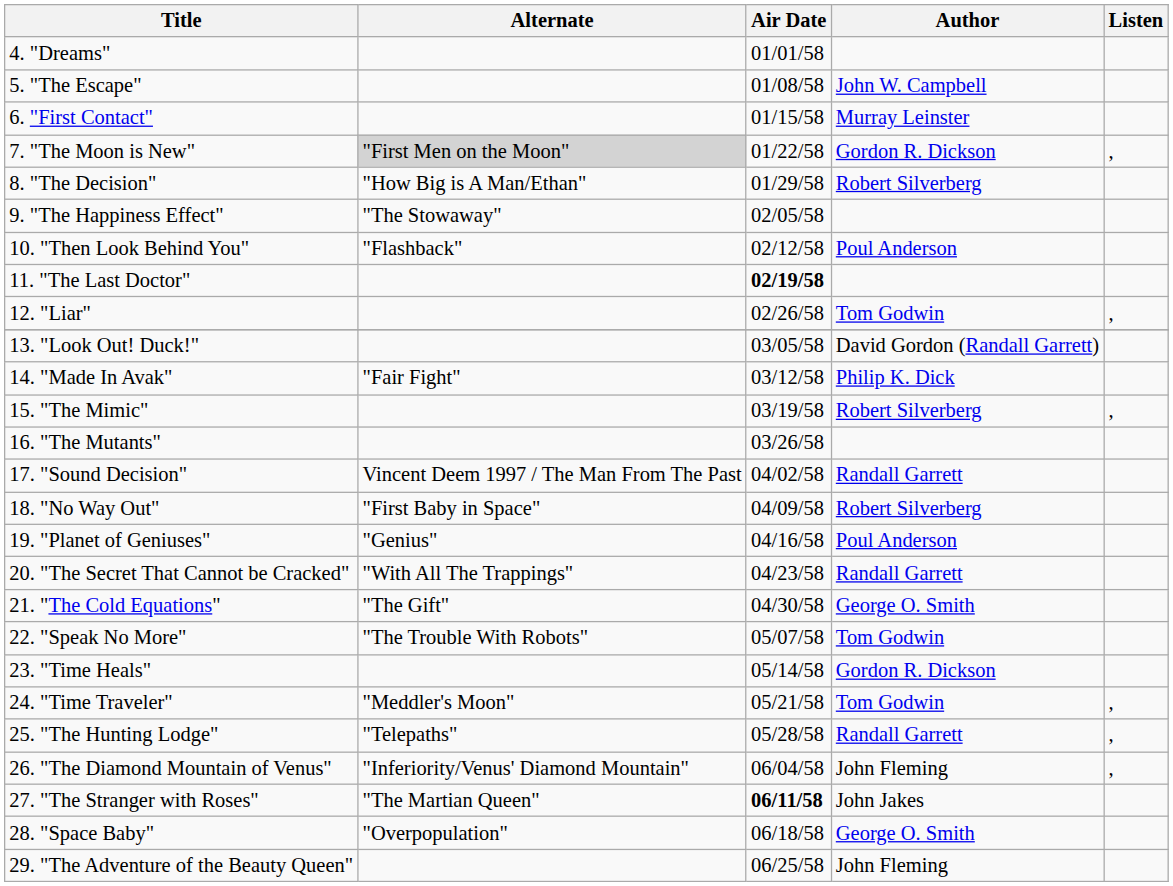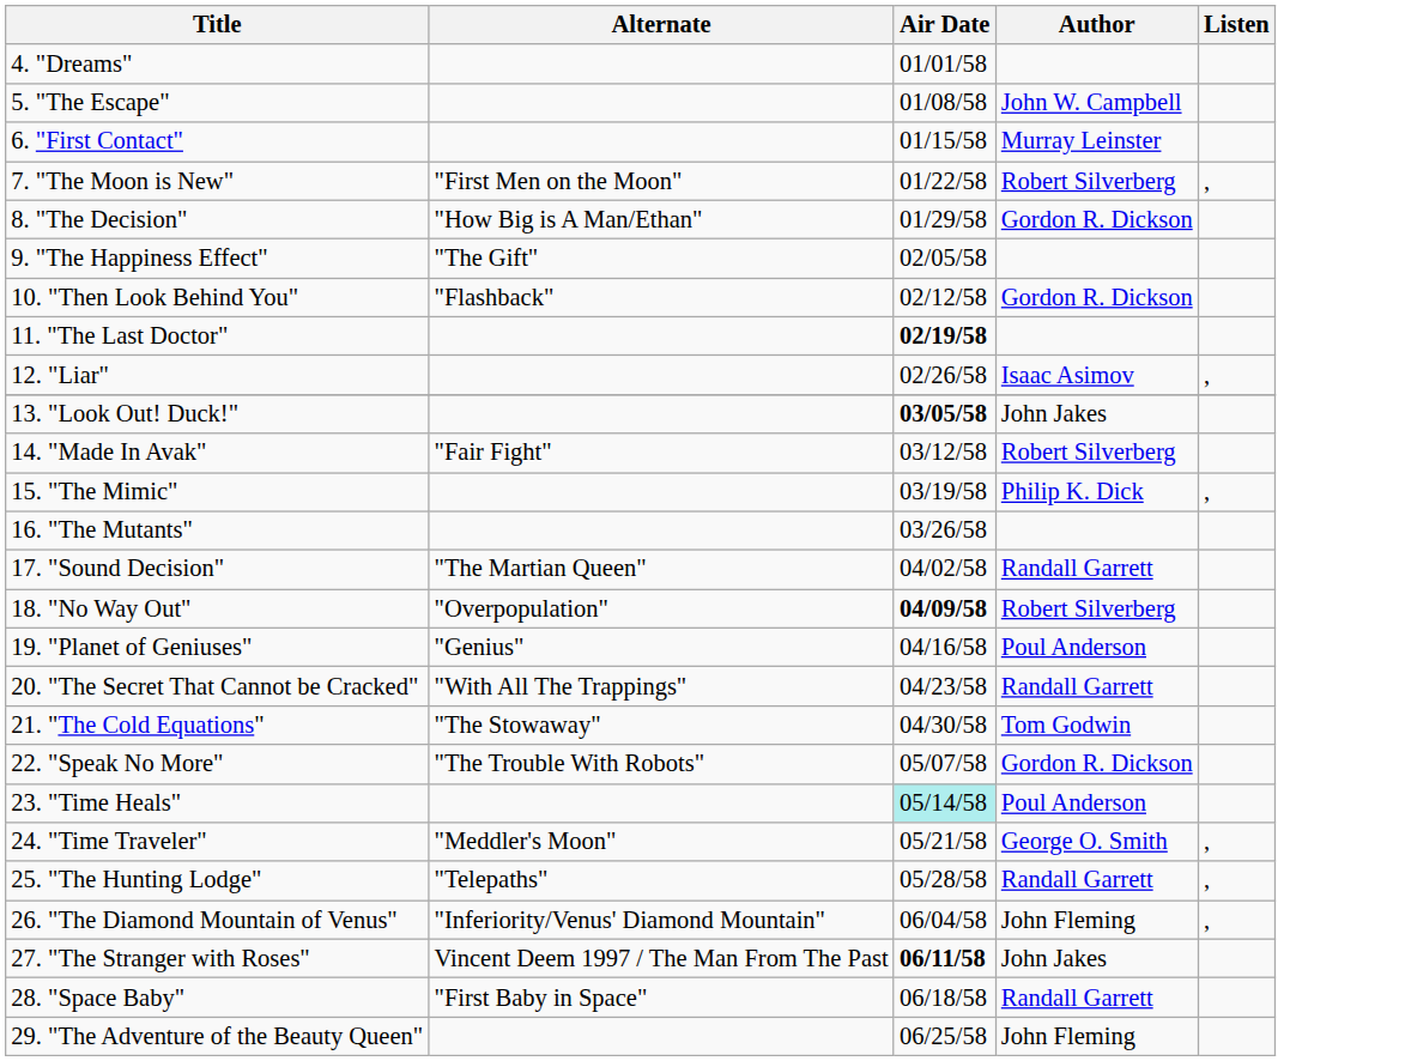7. "The Moon is New" | Alternate: lightgrey background -> no background
7. "The Moon is New" | Author: Gordon R. Dickson -> Robert Silverberg
8. "The Decision" | Author: Robert Silverberg -> Gordon R. Dickson
9. "The Happiness Effect" | Alternate: "The Stowaway" -> "The Gift"
10. "Then Look Behind You" | Author: Poul Anderson -> Gordon R. Dickson
12. "Liar" | Author: Tom Godwin -> Isaac Asimov
13. "Look Out! Duck!" | Air Date: normal -> bold
13. "Look Out! Duck!" | Author: David Gordon (Randall Garrett) -> John Jakes
14. "Made In Avak" | Author: Philip K. Dick -> Robert Silverberg
15. "The Mimic" | Author: Robert Silverberg -> Philip K. Dick
17. "Sound Decision" | Alternate: Vincent Deem 1997 / The Man From The Past -> "The Martian Queen"
18. "No Way Out" | Alternate: "First Baby in Space" -> "Overpopulation"
18. "No Way Out" | Air Date: normal -> bold
21. "The Cold Equations" | Alternate: "The Gift" -> "The Stowaway"
21. "The Cold Equations" | Author: George O. Smith -> Tom Godwin
22. "Speak No More" | Author: Tom Godwin -> Gordon R. Dickson
23. "Time Heals" | Air Date: no background -> paleturquoise background
23. "Time Heals" | Author: Gordon R. Dickson -> Poul Anderson
24. "Time Traveler" | Author: Tom Godwin -> George O. Smith
27. "The Stranger with Roses" | Alternate: "The Martian Queen" -> Vincent Deem 1997 / The Man From The Past
28. "Space Baby" | Alternate: "Overpopulation" -> "First Baby in Space"
28. "Space Baby" | Author: George O. Smith -> Randall Garrett
